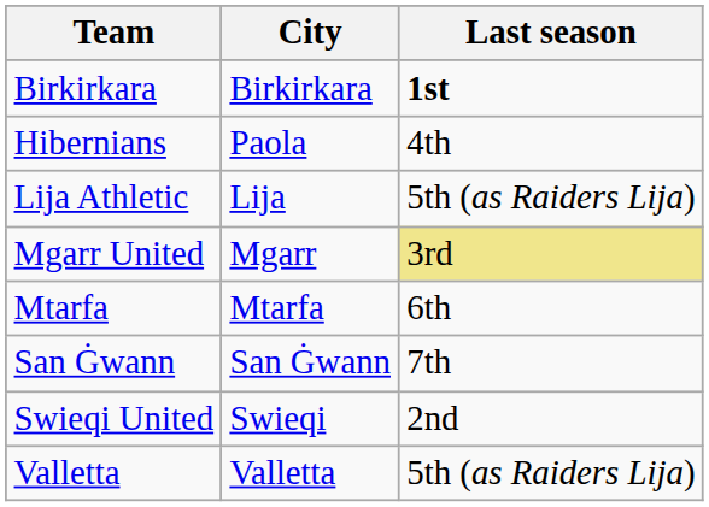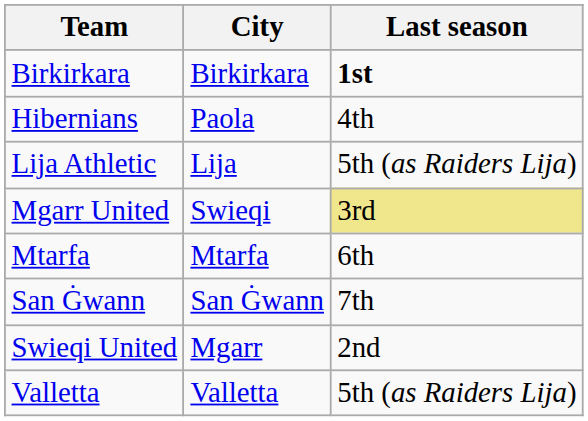Mgarr United | City: Mgarr -> Swieqi
Swieqi United | City: Swieqi -> Mgarr
